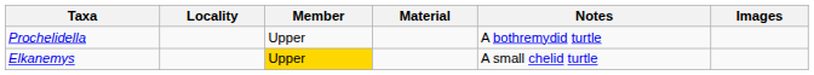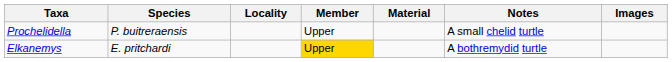+ column: Species | P. buitreraensis | E. pritchardi
Prochelidella | Notes: A bothremydid turtle -> A small chelid turtle
Elkanemys | Notes: A small chelid turtle -> A bothremydid turtle
